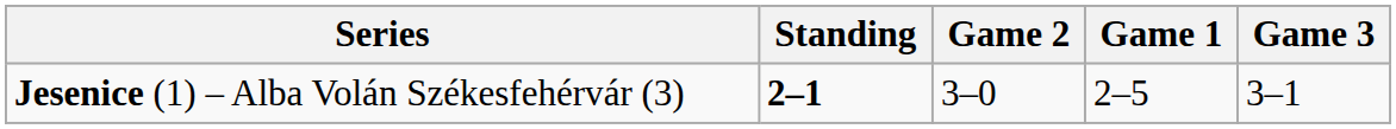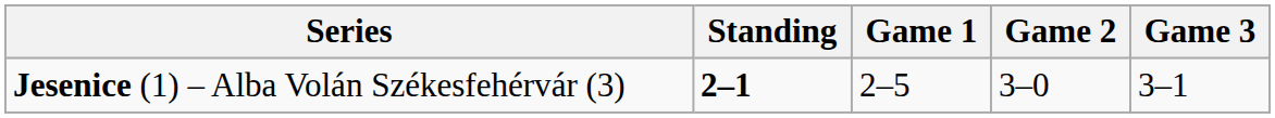columns swapped: Game 1 <-> Game 2
